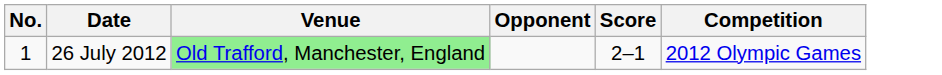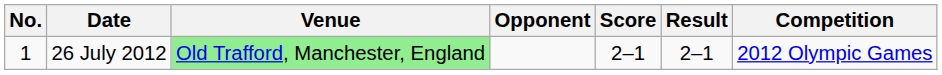+ column: Result | 2–1
